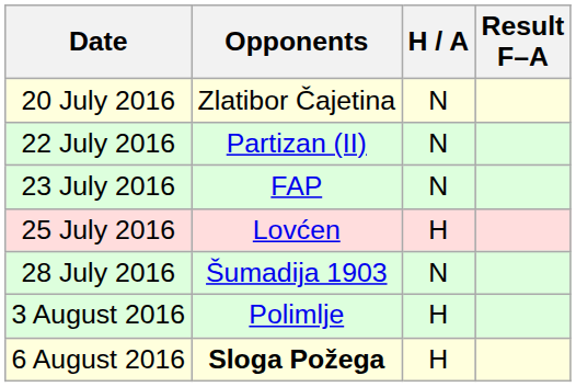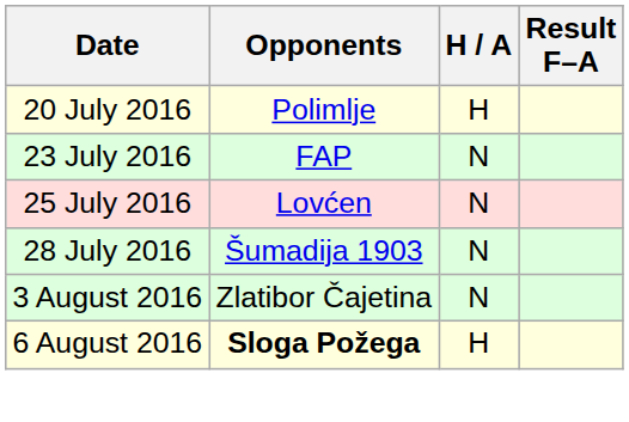20 July 2016 | Opponents: Zlatibor Čajetina -> Polimlje
20 July 2016 | H / A: N -> H
- row: 22 July 2016 | Partizan (II) | N
25 July 2016 | H / A: H -> N
3 August 2016 | Opponents: Polimlje -> Zlatibor Čajetina
3 August 2016 | H / A: H -> N
